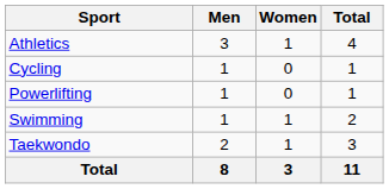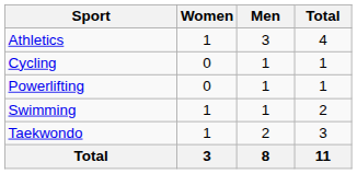columns swapped: Men <-> Women
